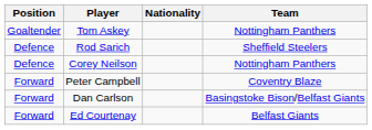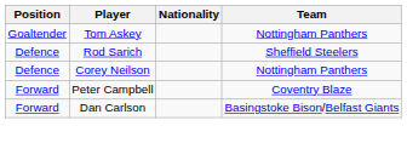- row: Forward | Ed Courtenay | Belfast Giants
